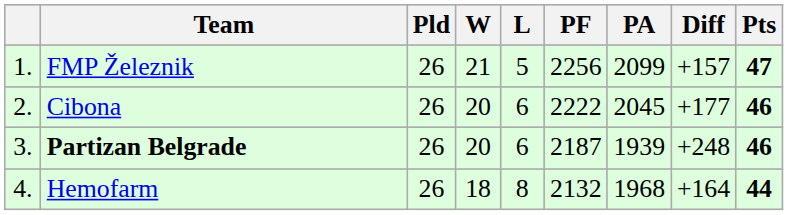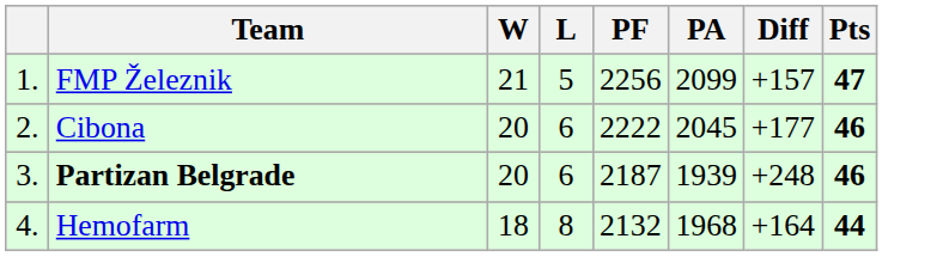- column: Pld | 26 | 26 | 26 | 26
